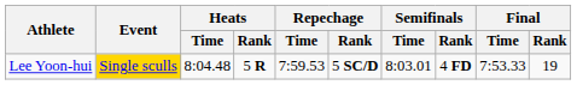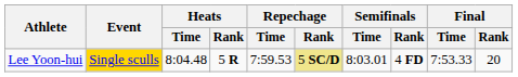Lee Yoon-hui | Repechage / Rank: no background -> khaki background
Lee Yoon-hui | Final / Rank: 19 -> 20
